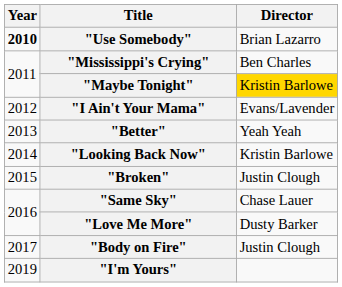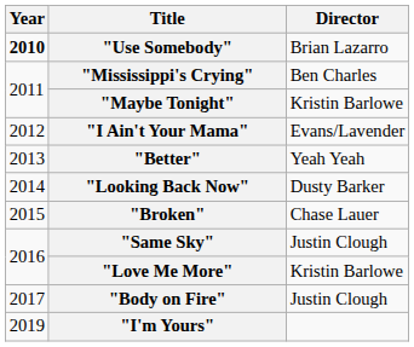"Maybe Tonight" | Director: gold background -> no background
"Looking Back Now" | Director: Kristin Barlowe -> Dusty Barker
"Broken" | Director: Justin Clough -> Chase Lauer
"Same Sky" | Director: Chase Lauer -> Justin Clough
"Love Me More" | Director: Dusty Barker -> Kristin Barlowe
